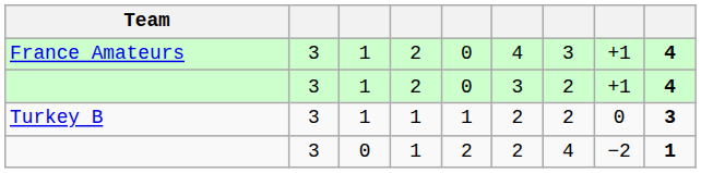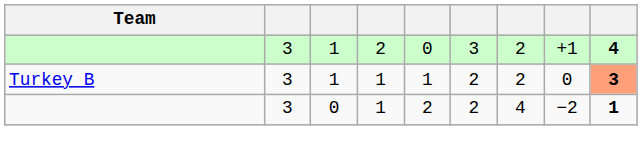- row: France Amateurs | 3 | 1 | 2 | 0 | 4 | 3 | +1 | 4
Turkey B | column 9: no background -> lightsalmon background
